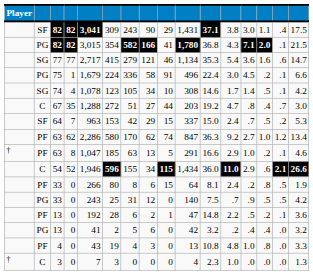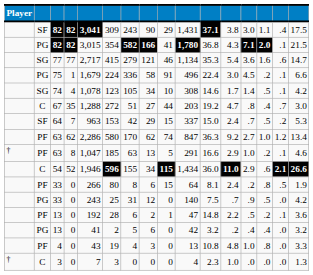PG / 33 | column 15: .5 -> .0
